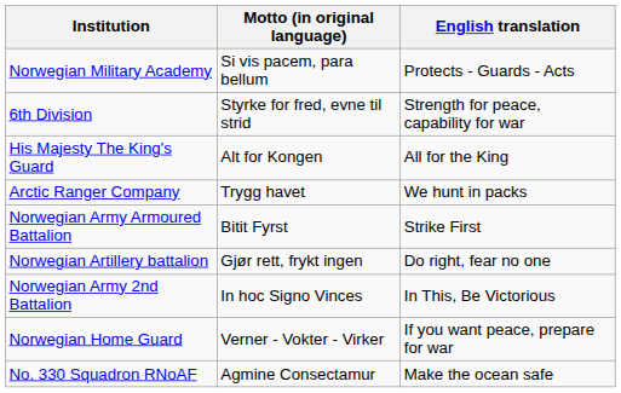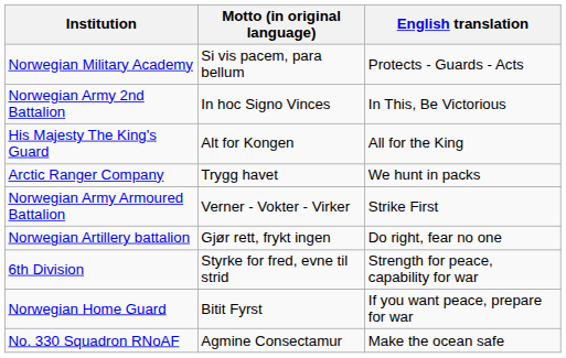rows swapped: Norwegian Army 2nd Battalion <-> 6th Division
Norwegian Army Armoured Battalion | Motto (in original language): Bitit Fyrst -> Verner - Vokter - Virker
Norwegian Home Guard | Motto (in original language): Verner - Vokter - Virker -> Bitit Fyrst
